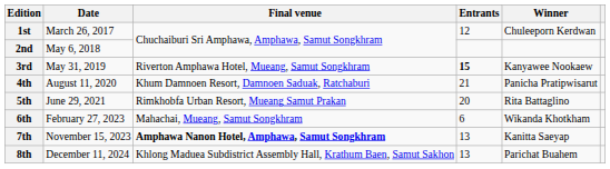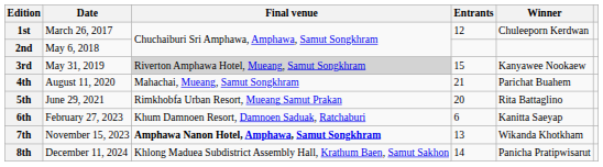3rd | Final venue: no background -> lightgrey background
3rd | Entrants: bold -> normal
4th | Final venue: Khum Damnoen Resort, Damnoen Saduak, Ratchaburi -> Mahachai, Mueang, Samut Songkhram
4th | Winner: Panicha Pratipwisarut -> Parichat Buahem
6th | Final venue: Mahachai, Mueang, Samut Songkhram -> Khum Damnoen Resort, Damnoen Saduak, Ratchaburi
6th | Winner: Wikanda Khotkham -> Kanitta Saeyap
7th | Winner: Kanitta Saeyap -> Wikanda Khotkham
8th | Entrants: 13 -> 14
8th | Winner: Parichat Buahem -> Panicha Pratipwisarut
